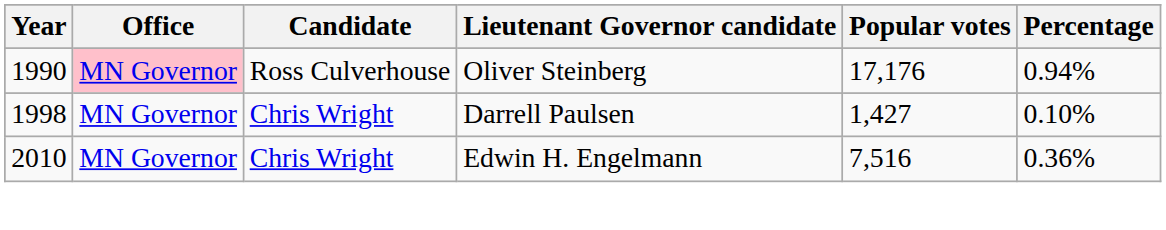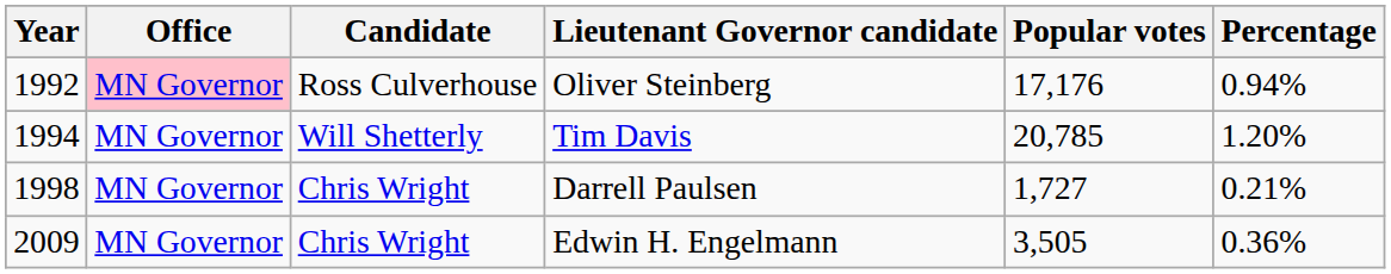Oliver Steinberg | Year: 1990 -> 1992
+ row: 1994 | MN Governor | Will Shetterly | Tim Davis | 20,785 | 1.20%
Darrell Paulsen | Popular votes: 1,427 -> 1,727
Darrell Paulsen | Percentage: 0.10% -> 0.21%
Edwin H. Engelmann | Year: 2010 -> 2009
Edwin H. Engelmann | Popular votes: 7,516 -> 3,505
